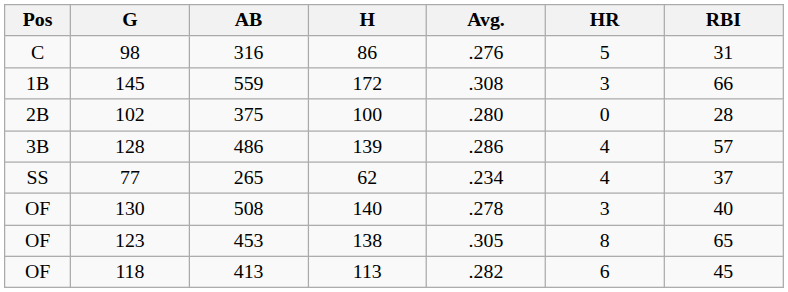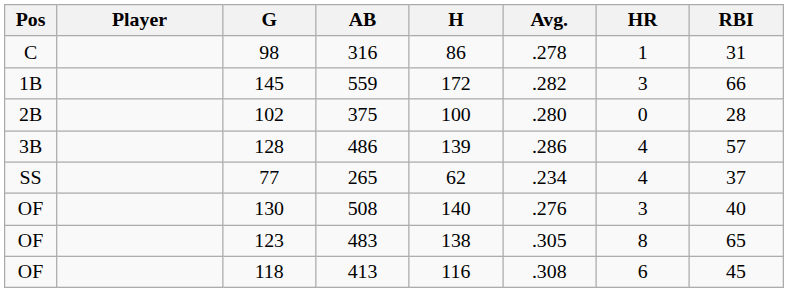+ column: Player
98 | Avg.: .276 -> .278
98 | HR: 5 -> 1
145 | Avg.: .308 -> .282
130 | Avg.: .278 -> .276
123 | AB: 453 -> 483
118 | H: 113 -> 116
118 | Avg.: .282 -> .308
